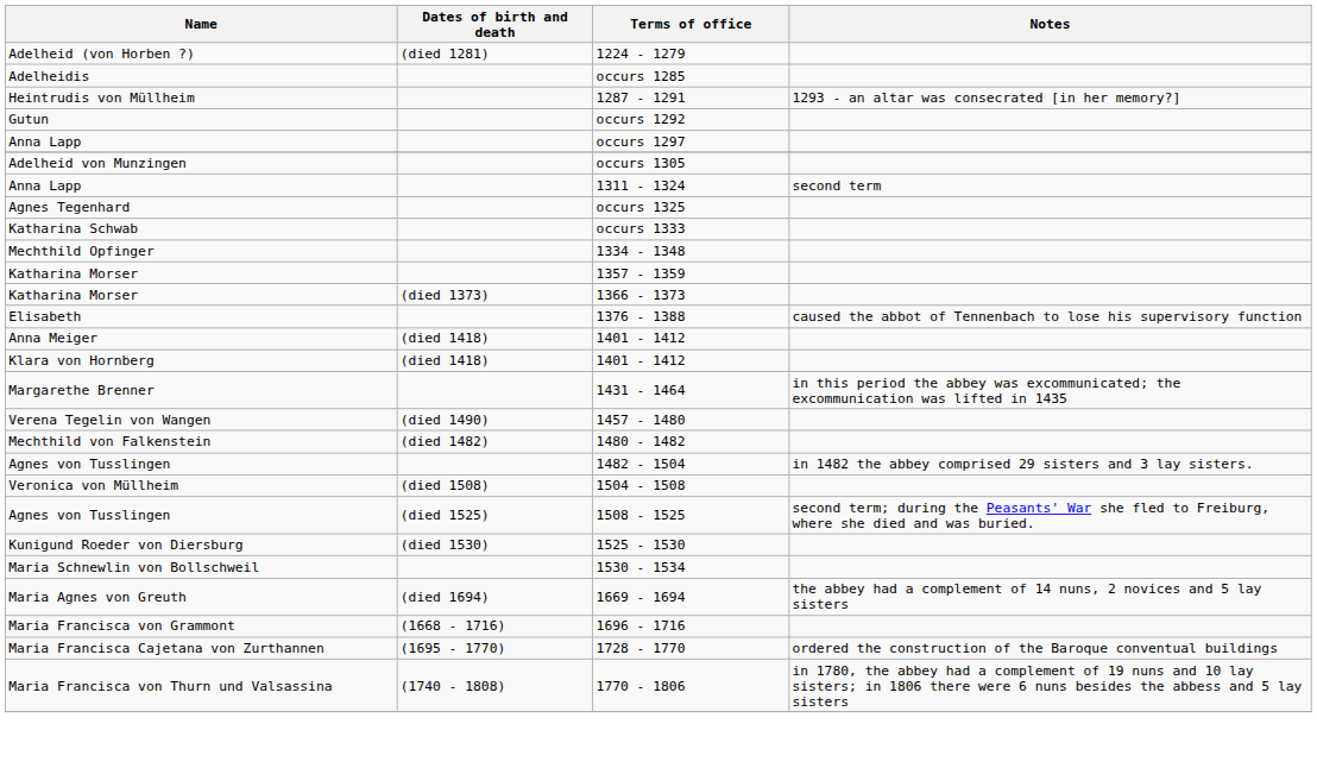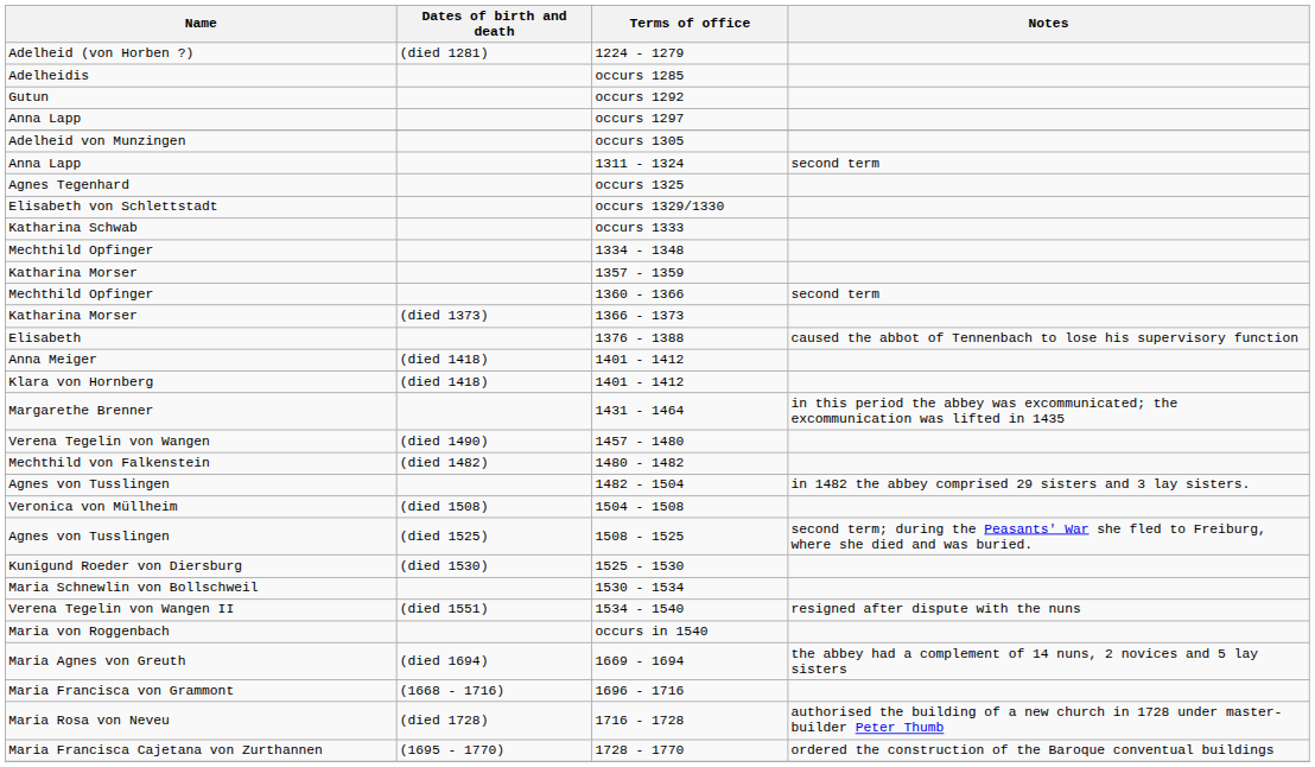- row: Heintrudis von Müllheim | 1287 - 1291 | 1293 - an altar was consecrated [in her memory?]
+ row: Elisabeth von Schlettstadt | occurs 1329/1330
+ row: Mechthild Opfinger | 1360 - 1366 | second term
+ row: Verena Tegelin von Wangen II | (died 1551) | 1534 - 1540 | resigned after dispute with the nuns
+ row: Maria von Roggenbach | occurs in 1540
+ row: Maria Rosa von Neveu | (died 1728) | 1716 - 1728 | authorised the building of a new church in 1728 under master-builder Peter Thumb
- row: Maria Francisca von Thurn und Valsassina | (1740 - 1808) | 1770 - 1806 | in 1780, the abbey had a complement of 19 nuns and 10 lay sisters; in 1806 there were 6 nuns besides the abbess and 5 lay sisters
